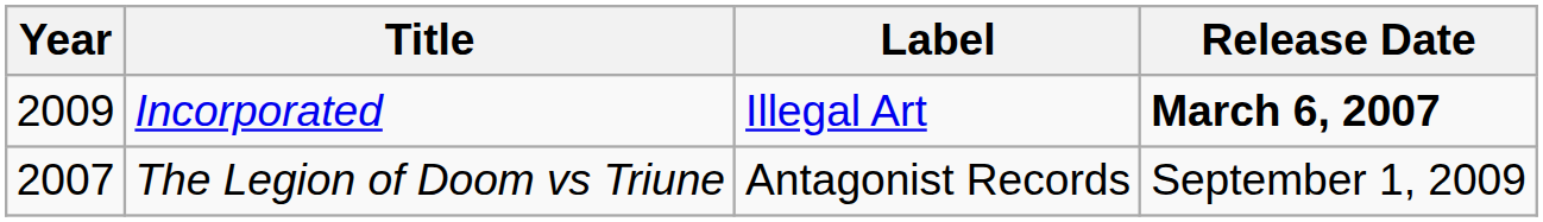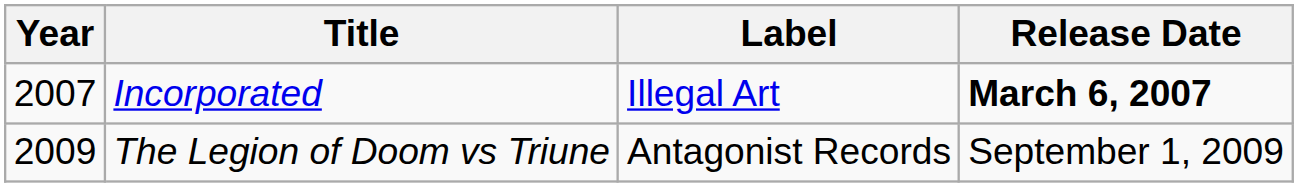Incorporated | Year: 2009 -> 2007
The Legion of Doom vs Triune | Year: 2007 -> 2009
